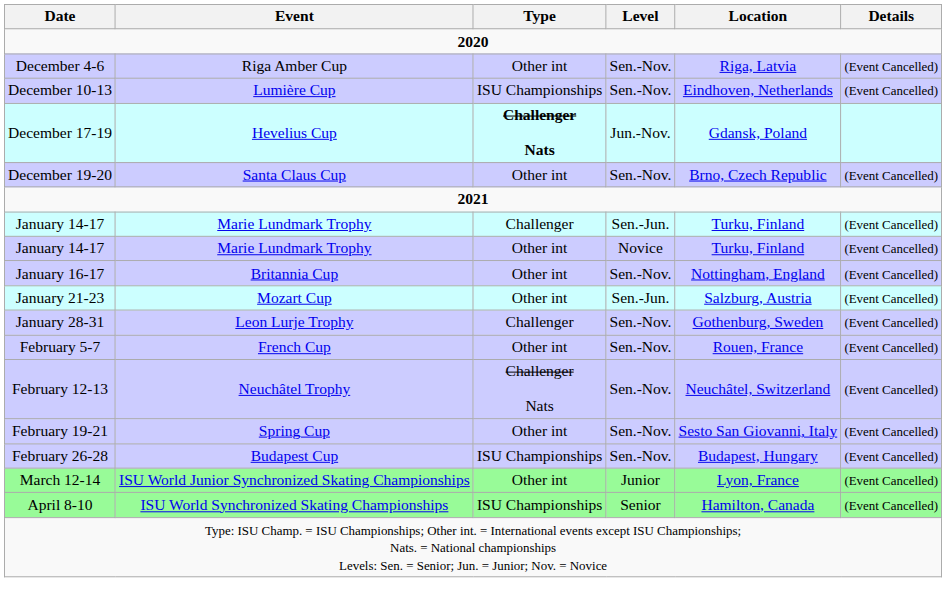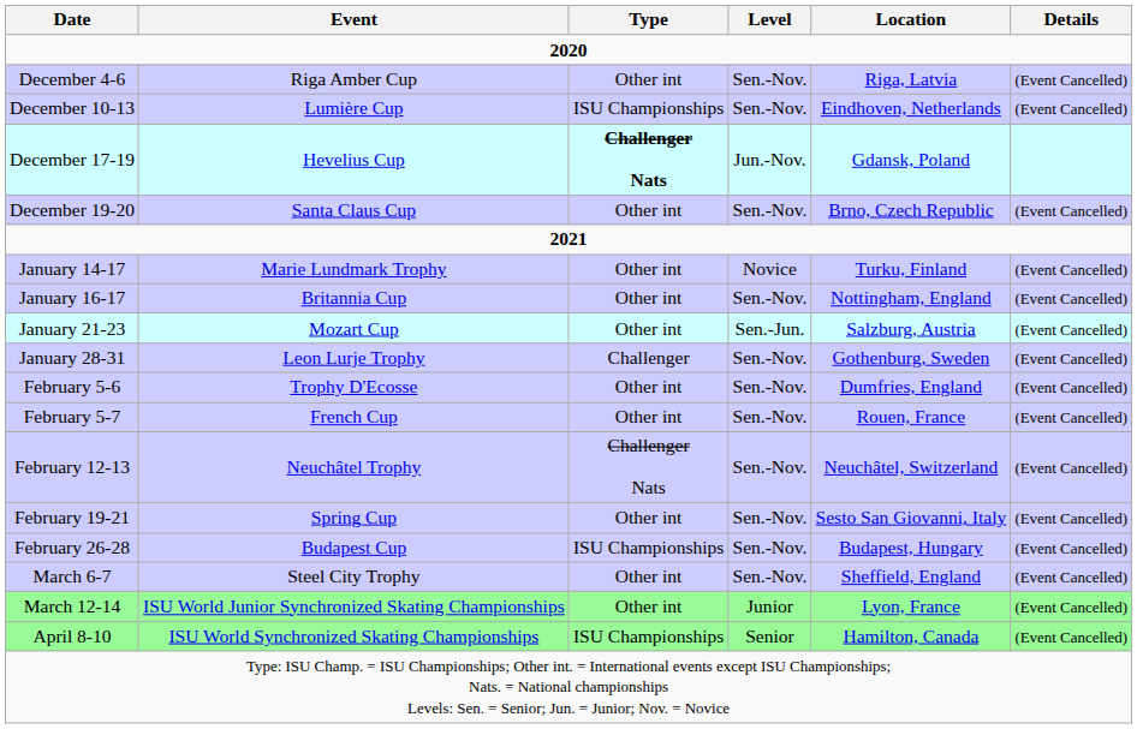- row: January 14-17 | Marie Lundmark Trophy | Challenger | Sen.-Jun. | Turku, Finland | (Event Cancelled)
+ row: February 5-6 | Trophy D'Ecosse | Other int | Sen.-Nov. | Dumfries, England | (Event Cancelled)
+ row: March 6-7 | Steel City Trophy | Other int | Sen.-Nov. | Sheffield, England | (Event Cancelled)
